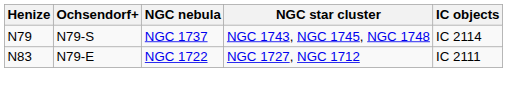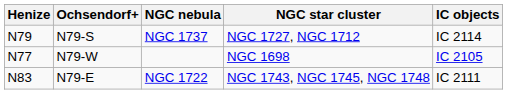N79-S | NGC star cluster: NGC 1743, NGC 1745, NGC 1748 -> NGC 1727, NGC 1712
+ row: N77 | N79-W | NGC 1698 | IC 2105
N79-E | NGC star cluster: NGC 1727, NGC 1712 -> NGC 1743, NGC 1745, NGC 1748
